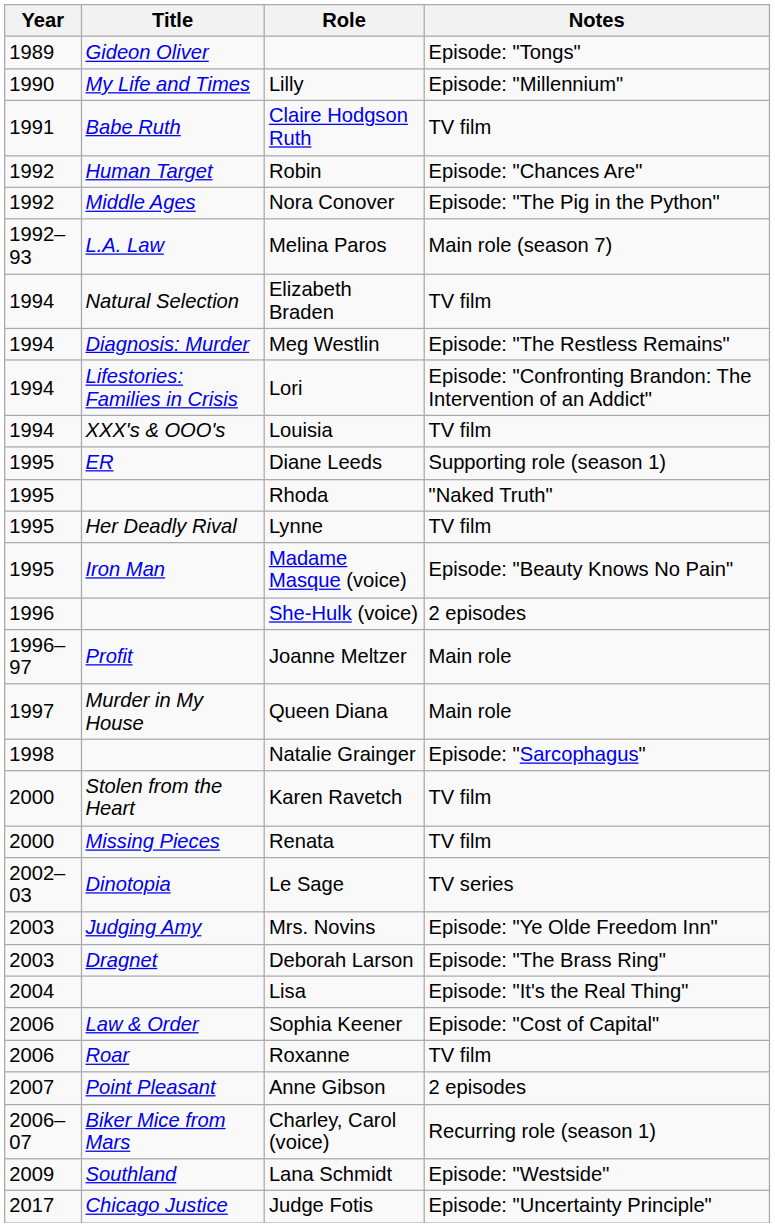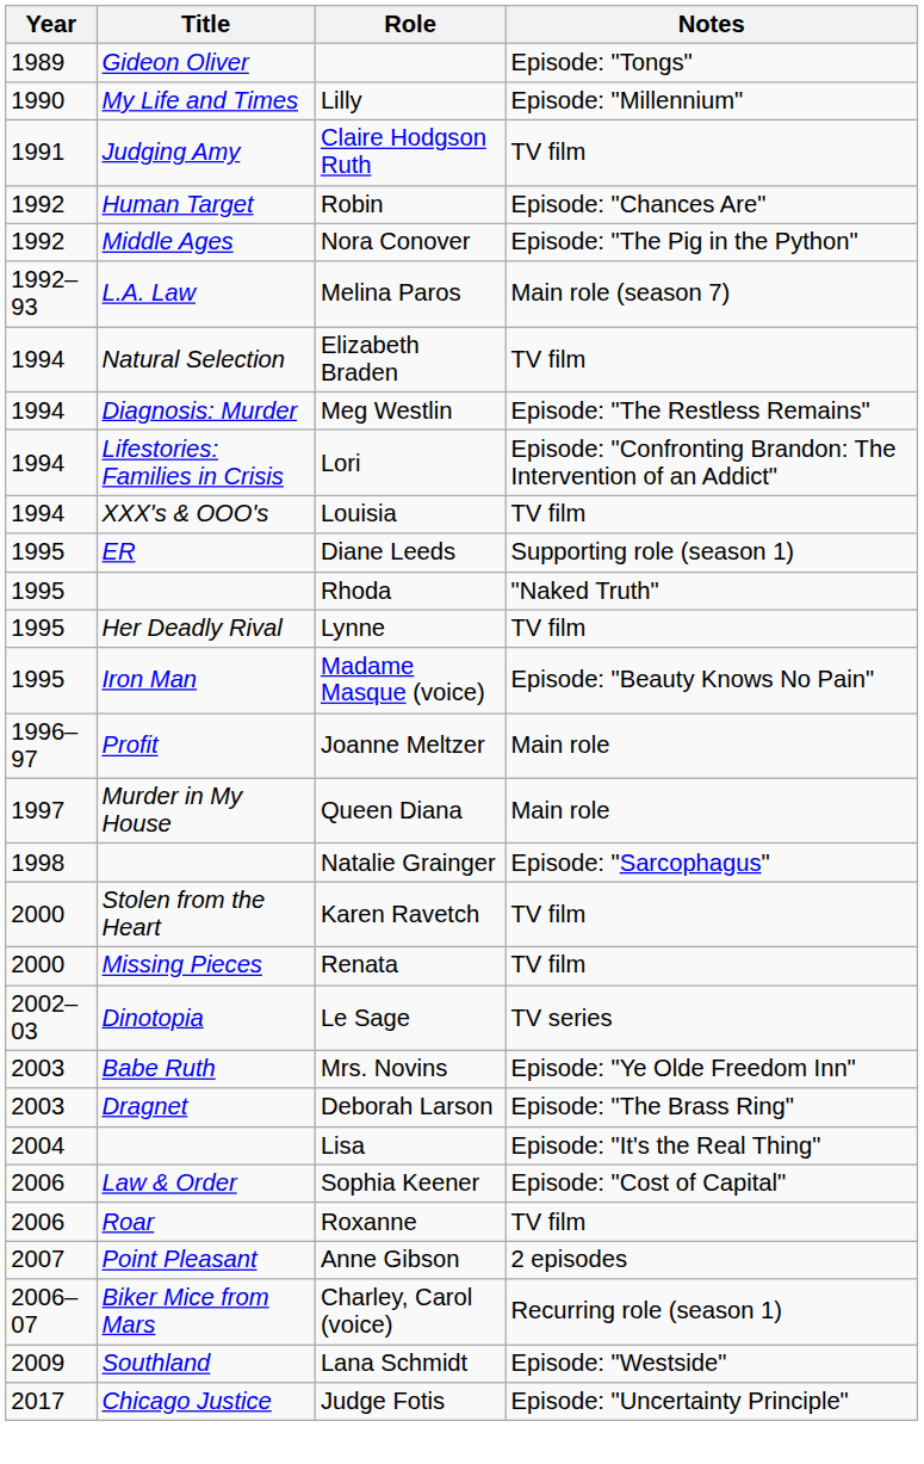Claire Hodgson Ruth | Title: Babe Ruth -> Judging Amy
- row: 1996 | She-Hulk (voice) | 2 episodes
Mrs. Novins | Title: Judging Amy -> Babe Ruth
